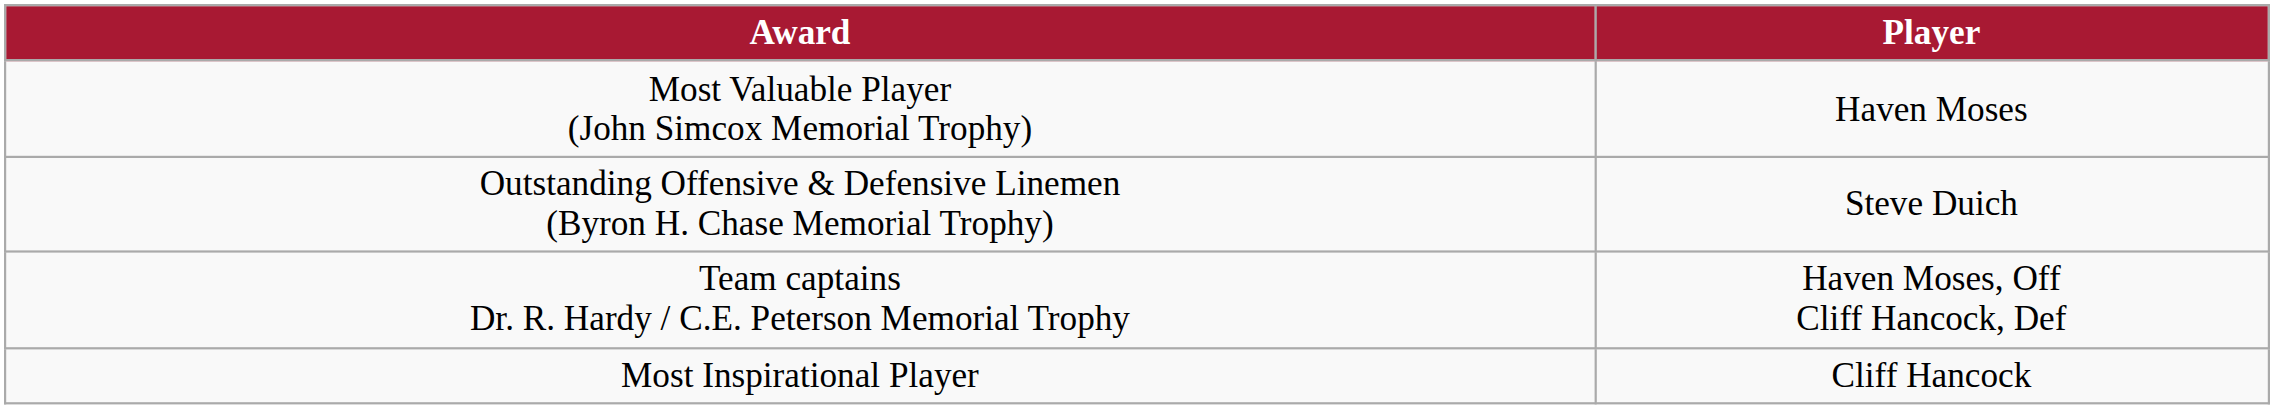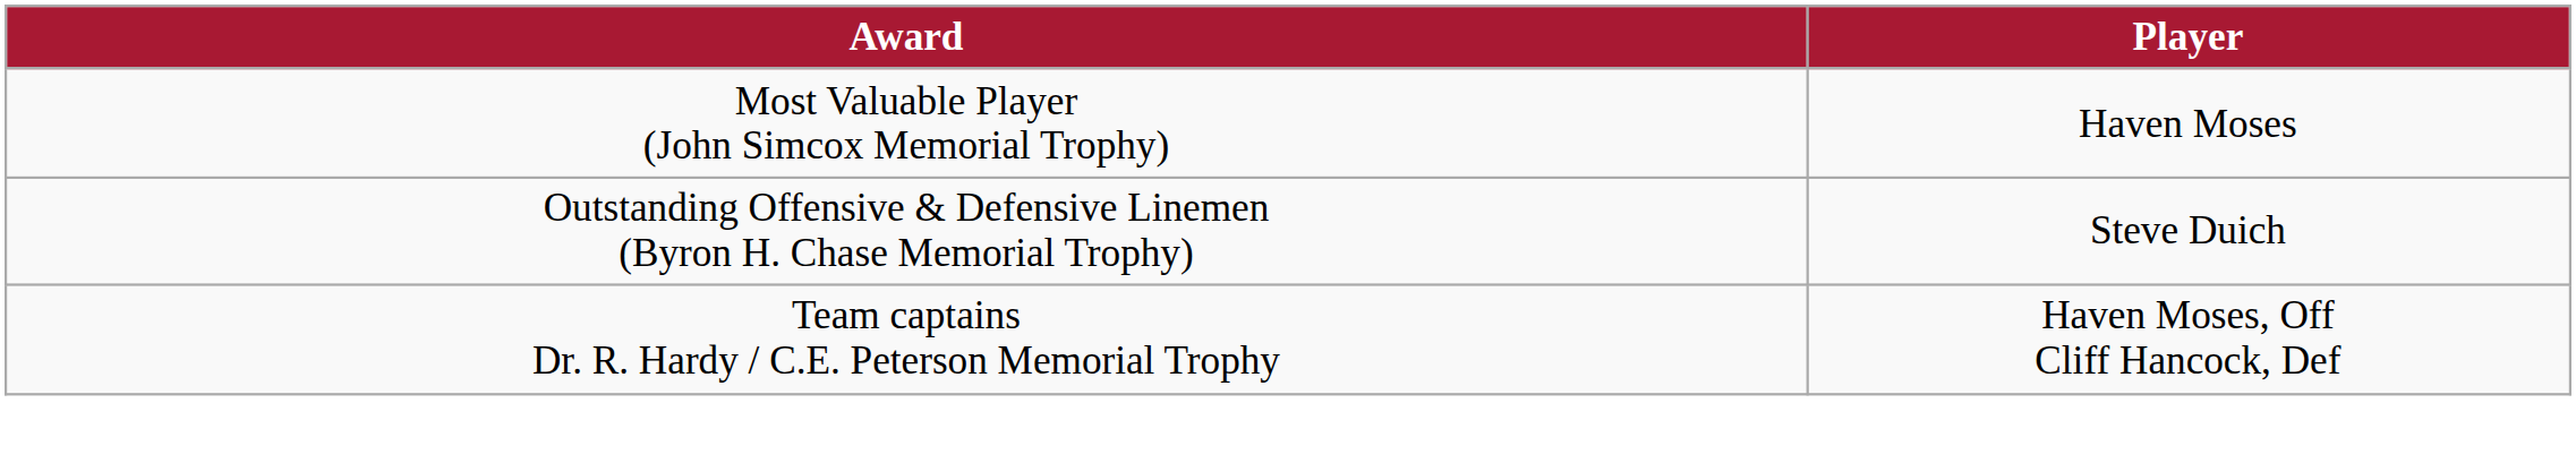- row: Most Inspirational Player | Cliff Hancock
